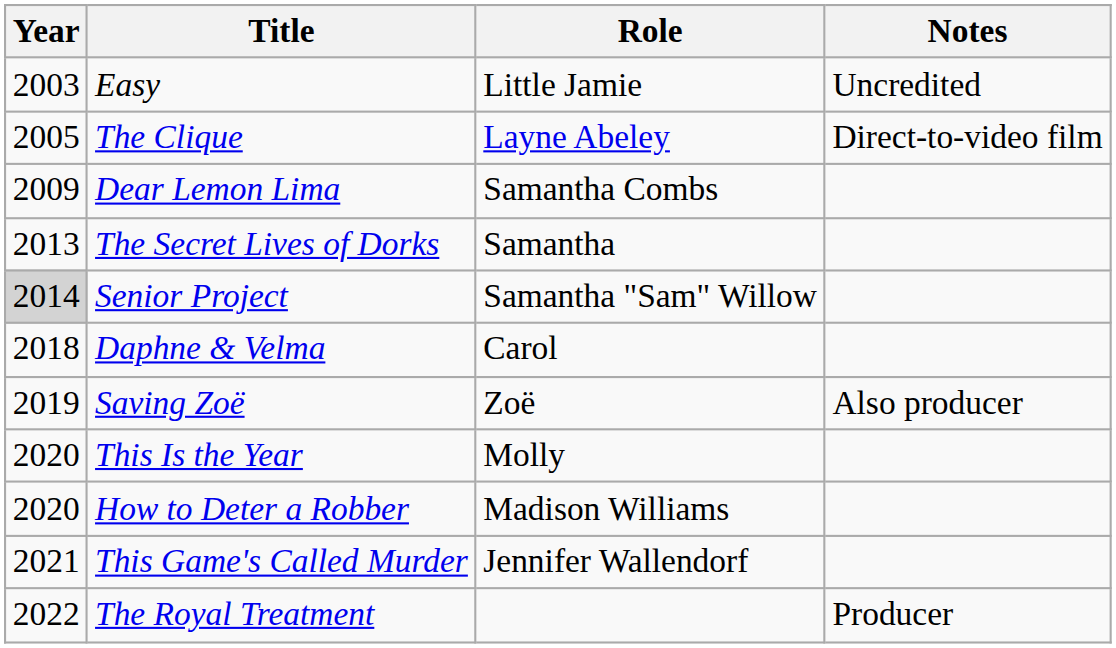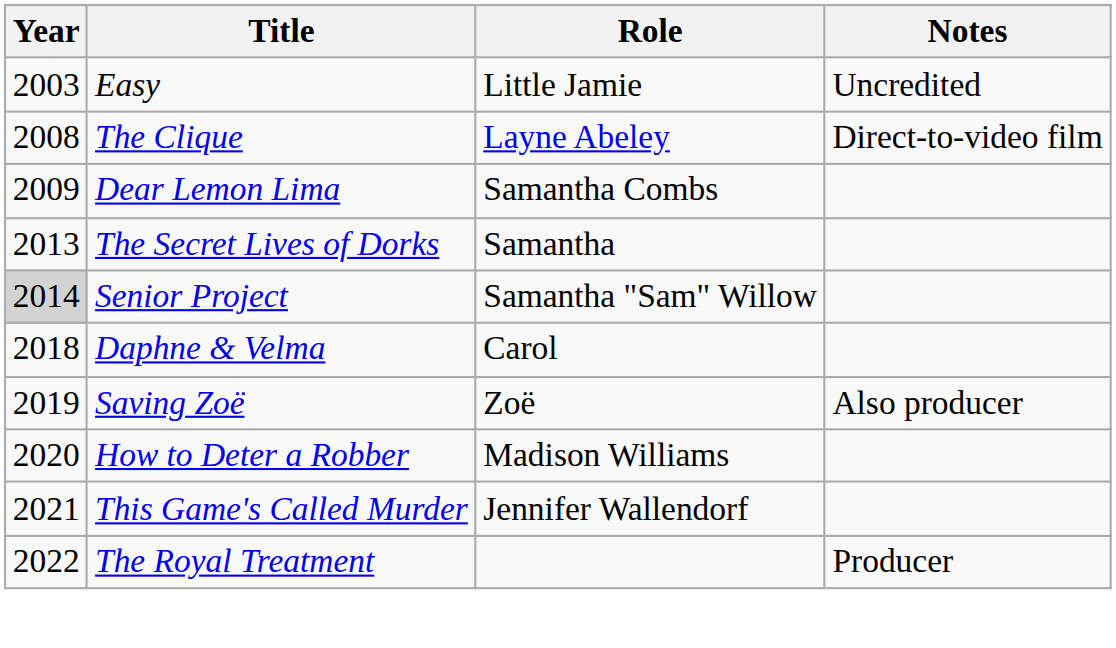The Clique | Year: 2005 -> 2008
- row: 2020 | This Is the Year | Molly
